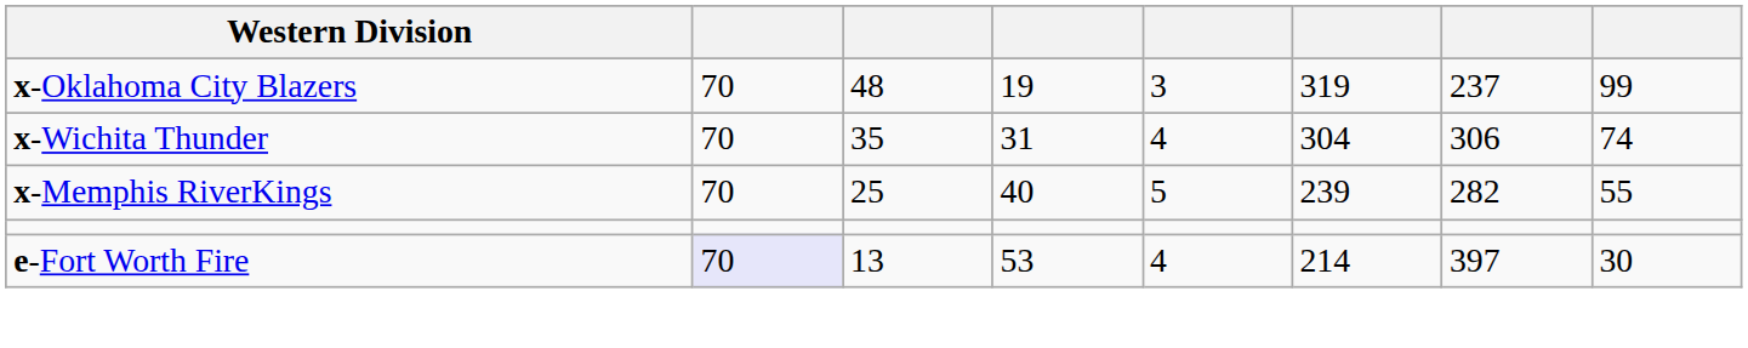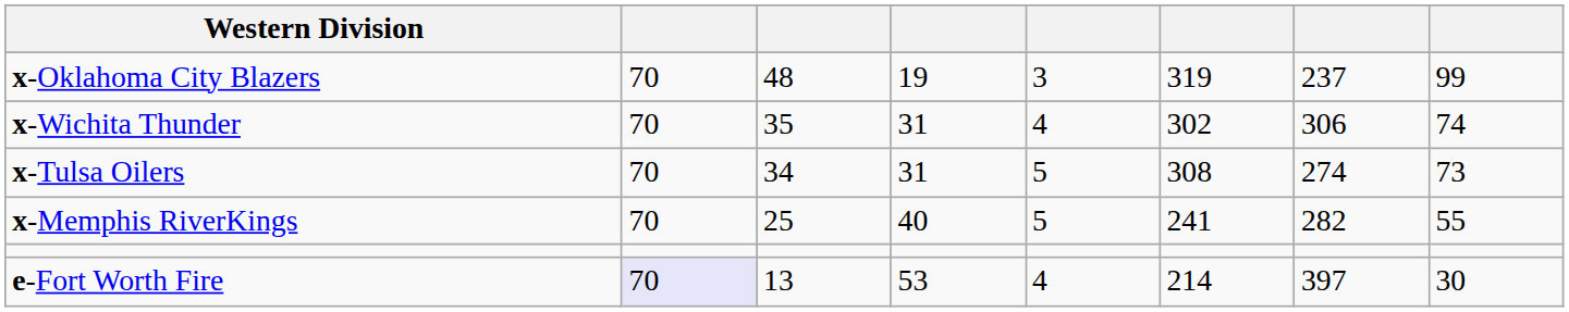x-Wichita Thunder | column 6: 304 -> 302
+ row: x-Tulsa Oilers | 70 | 34 | 31 | 5 | 308 | 274 | 73
x-Memphis RiverKings | column 6: 239 -> 241
